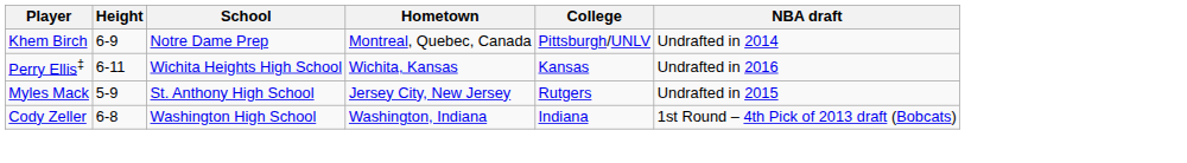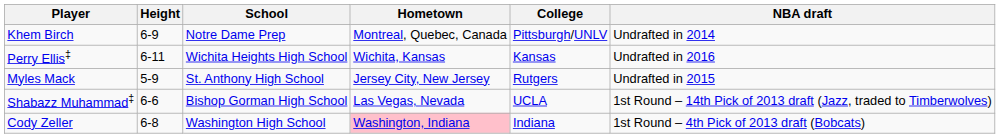+ row: Shabazz Muhammad‡ | 6-6 | Bishop Gorman High School | Las Vegas, Nevada | UCLA | 1st Round – 14th Pick of 2013 draft (Jazz, traded to Timberwolves)
Cody Zeller | Hometown: no background -> pink background
